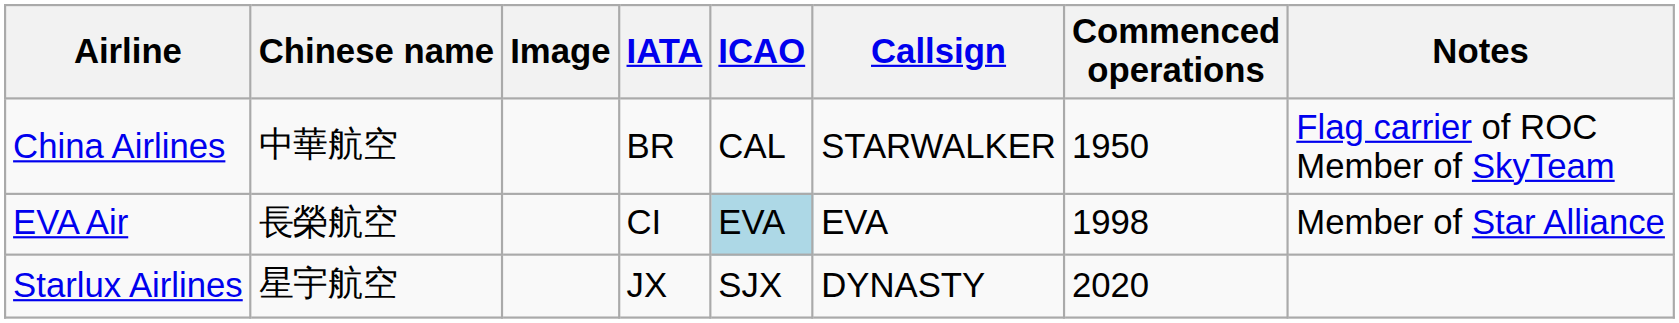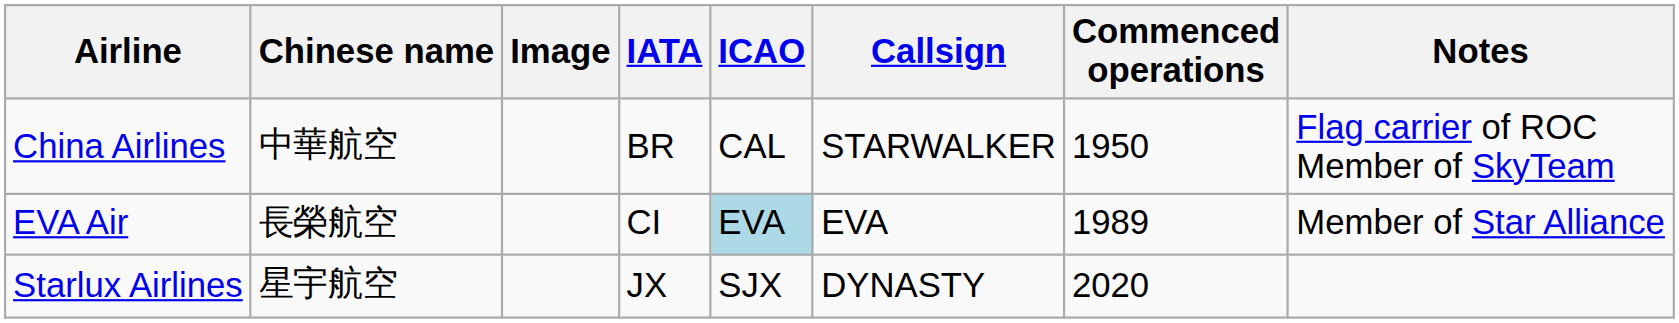EVA Air | Commenced operations: 1998 -> 1989
